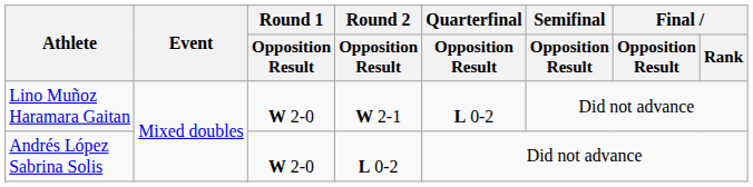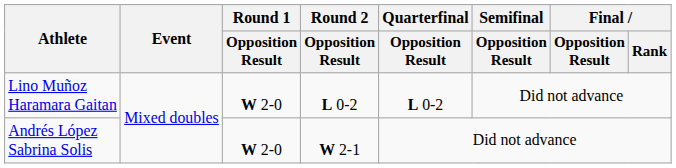Lino Muñoz Haramara Gaitan | Round 2 / Opposition Result: W 2-1 -> L 0-2
Andrés López Sabrina Solis | Round 2 / Opposition Result: L 0-2 -> W 2-1
